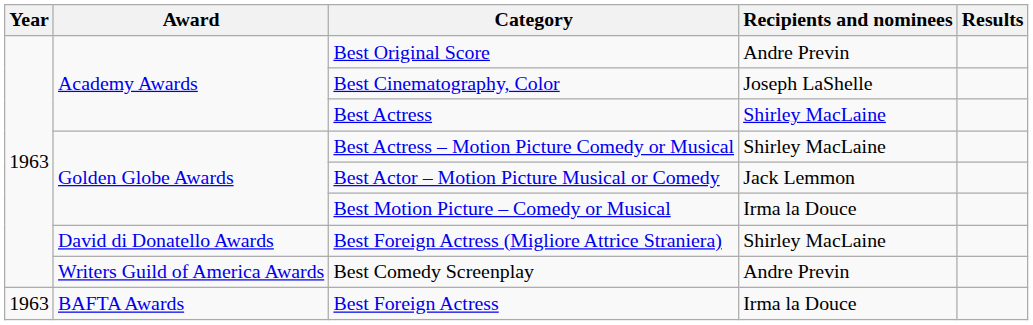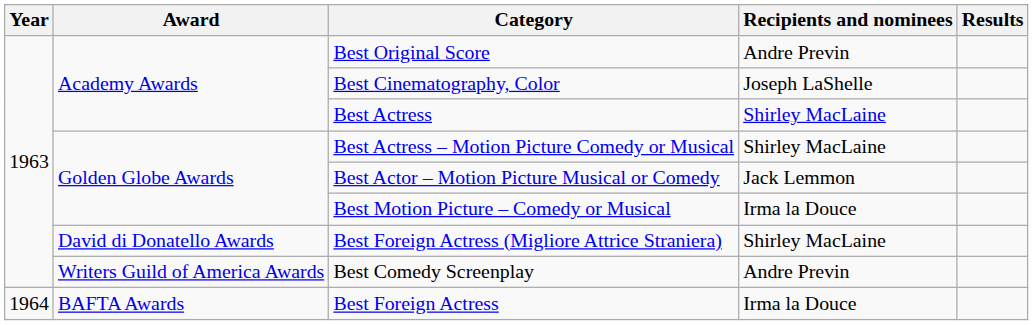Best Foreign Actress | Year: 1963 -> 1964
